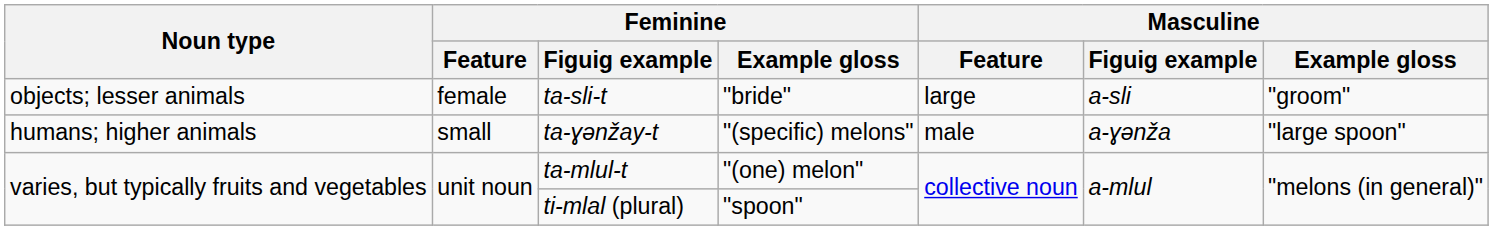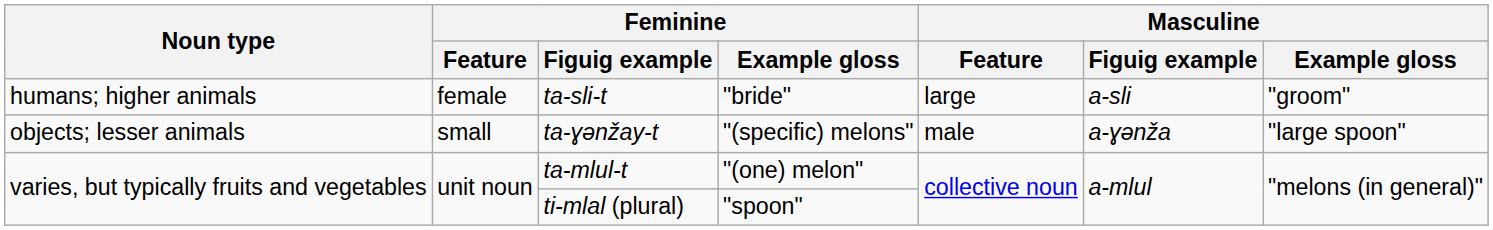ta-sli-t | Noun type: objects; lesser animals -> humans; higher animals
ta-ɣənžay-t | Noun type: humans; higher animals -> objects; lesser animals
